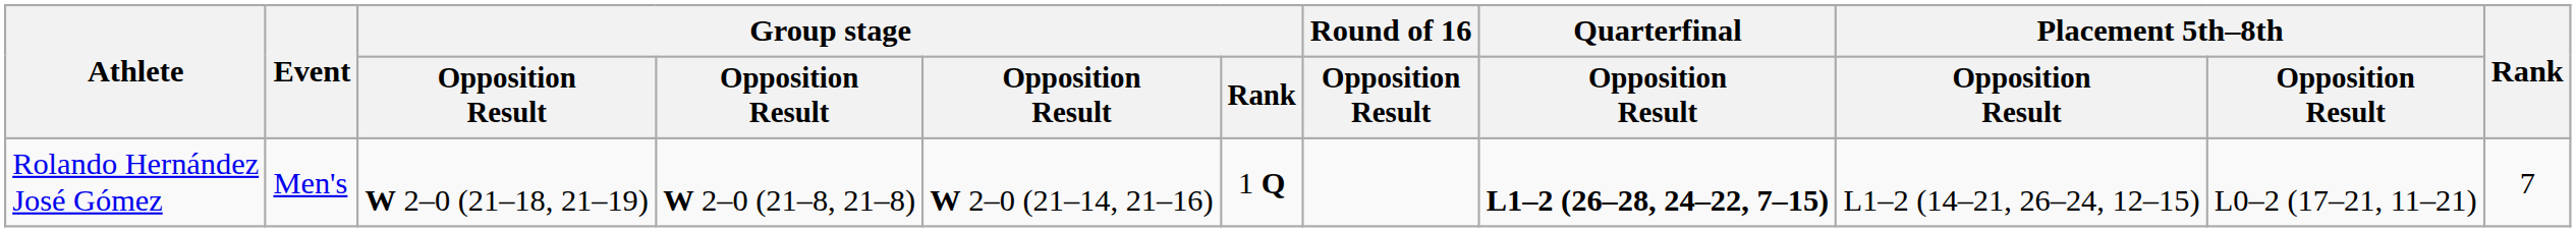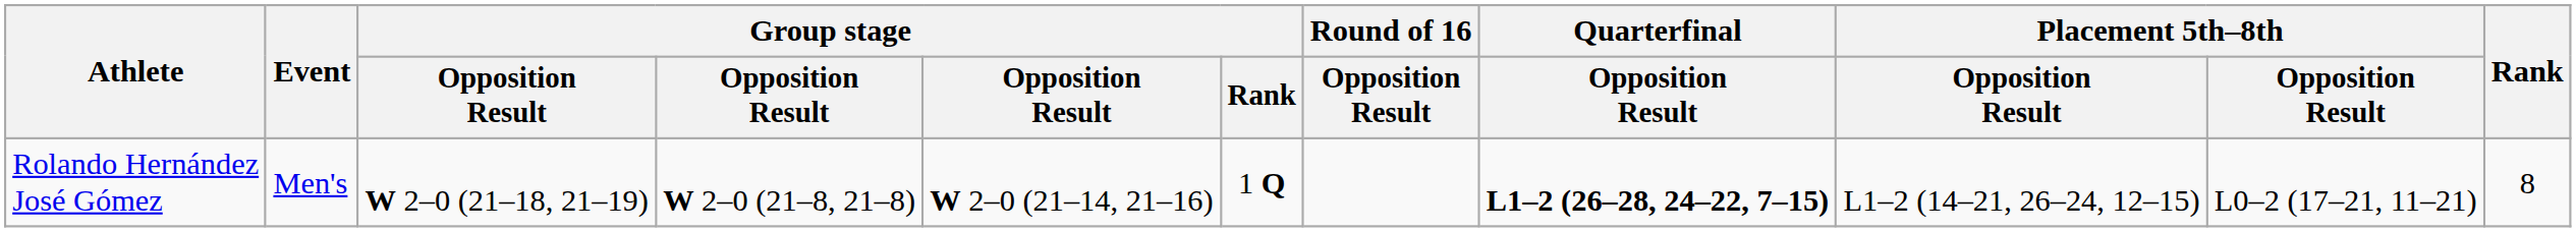Rolando Hernández José Gómez | Rank: 7 -> 8
